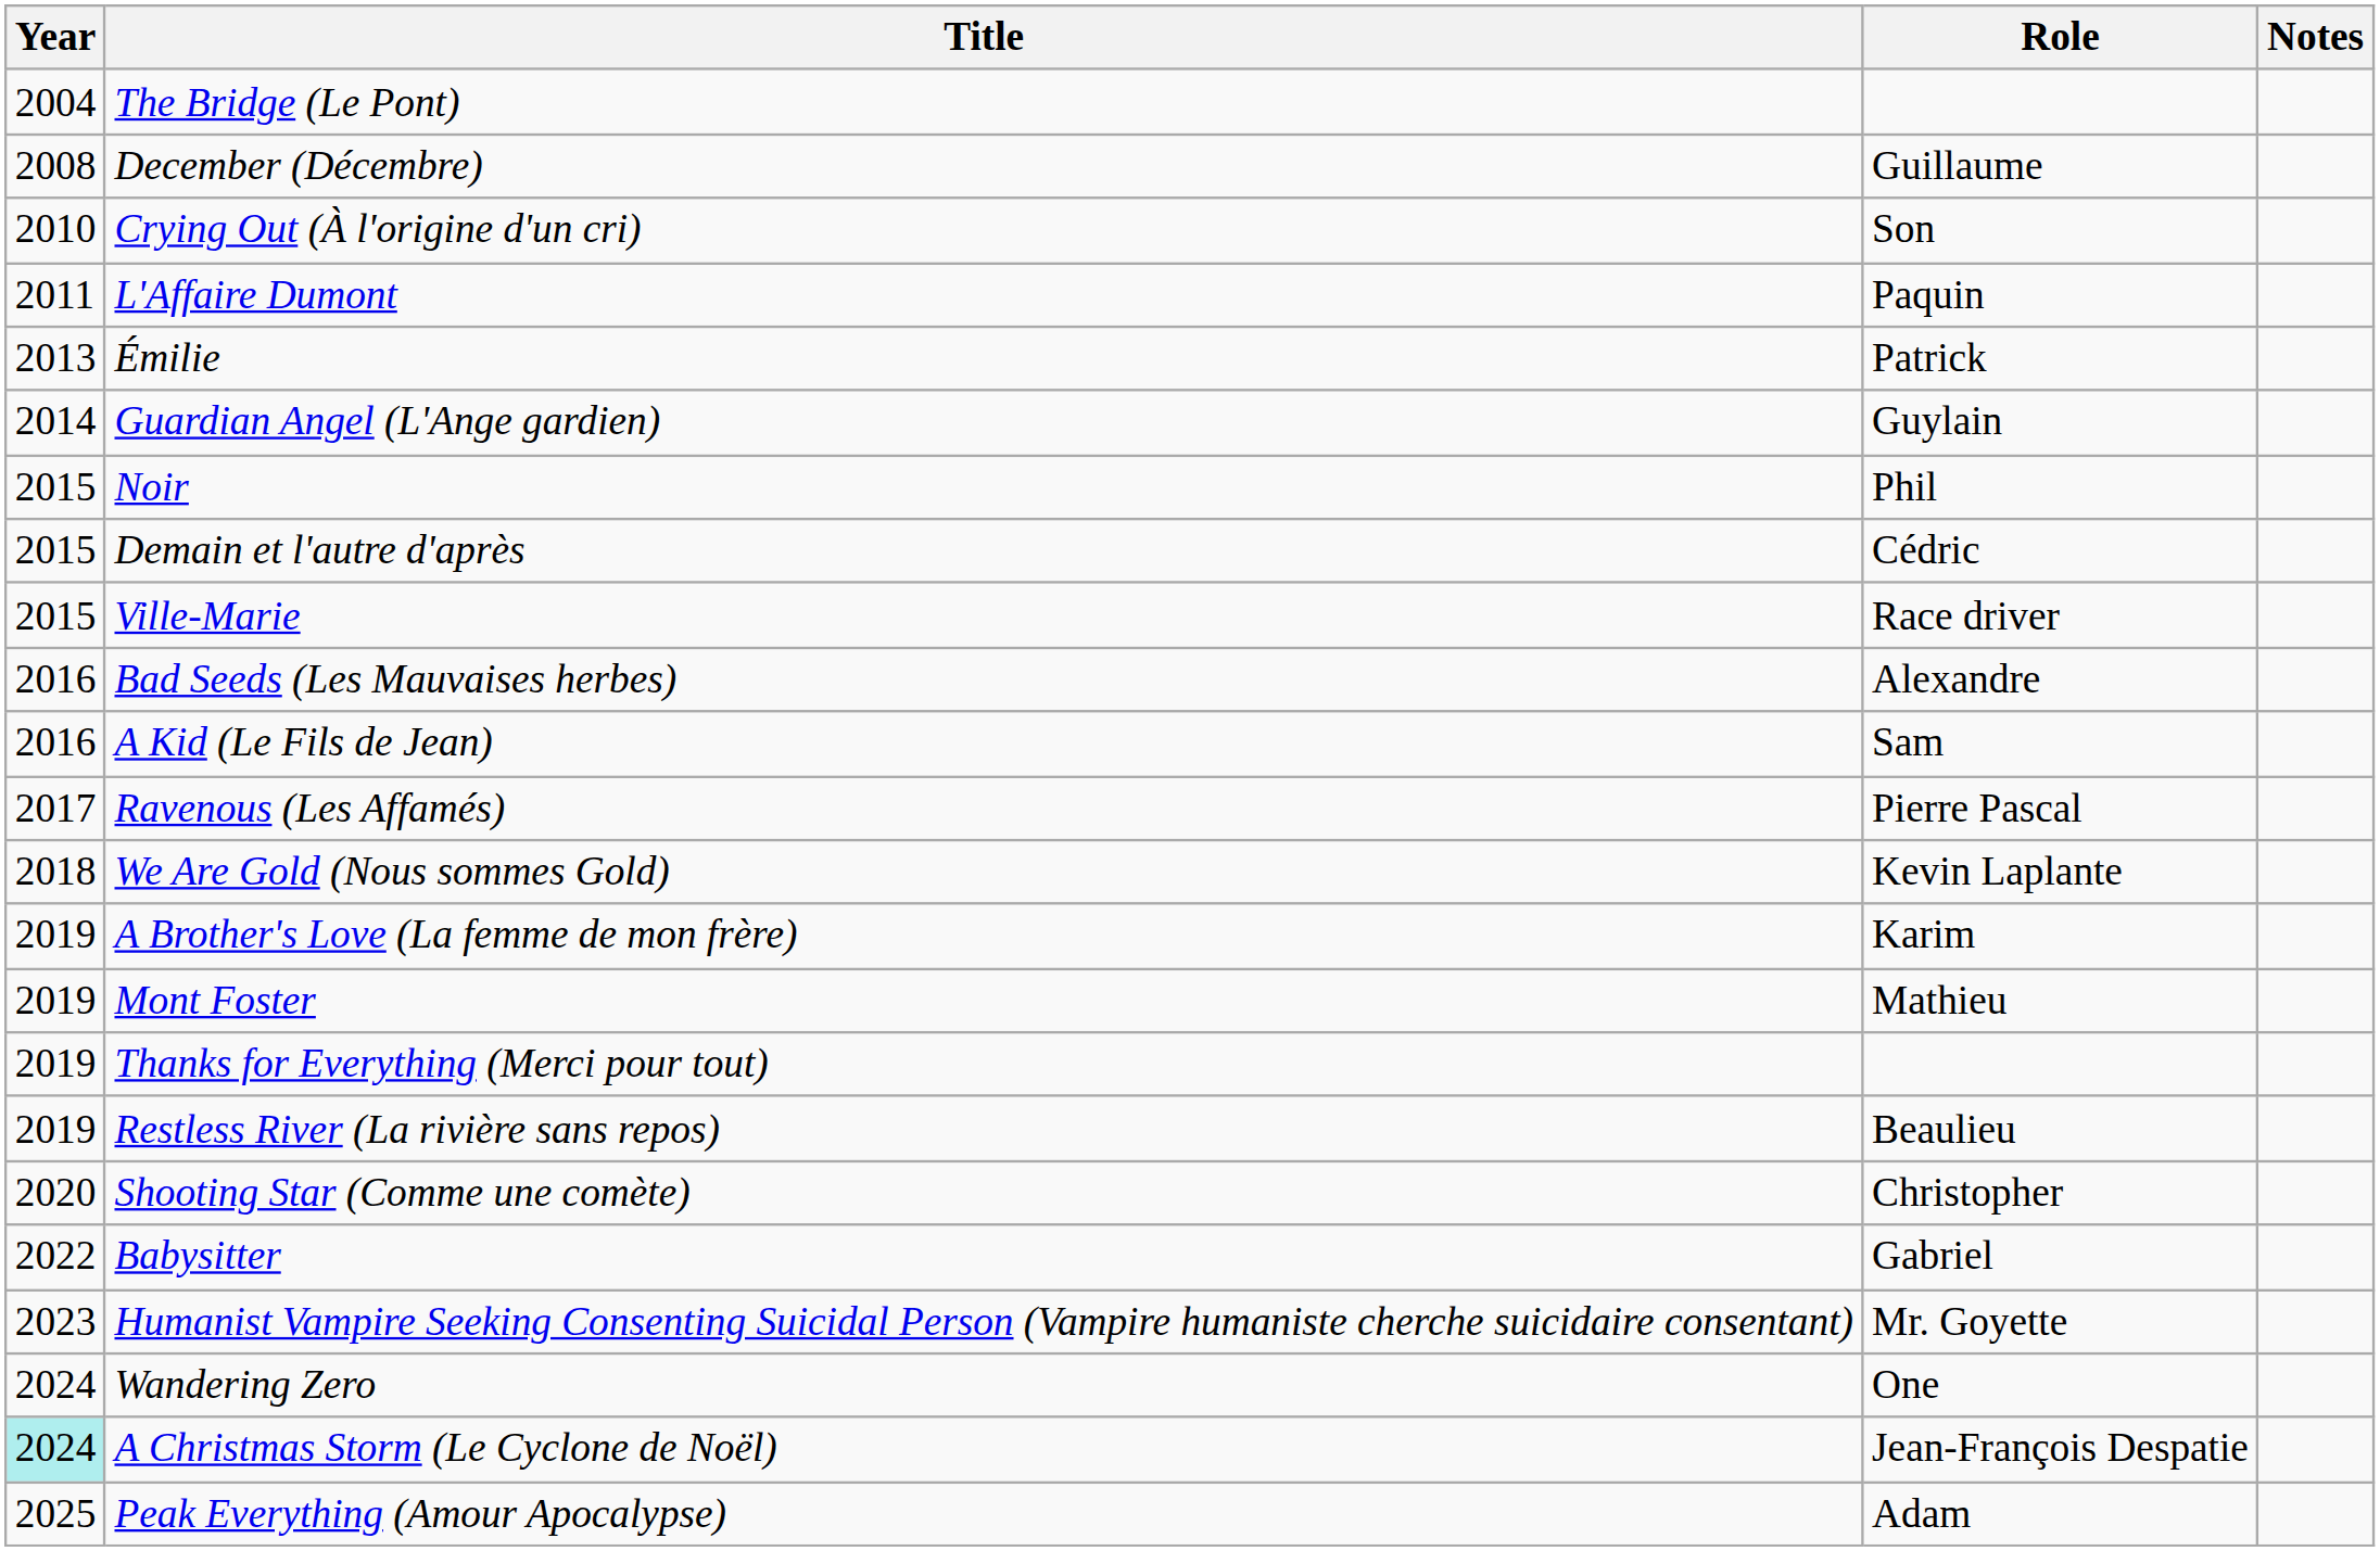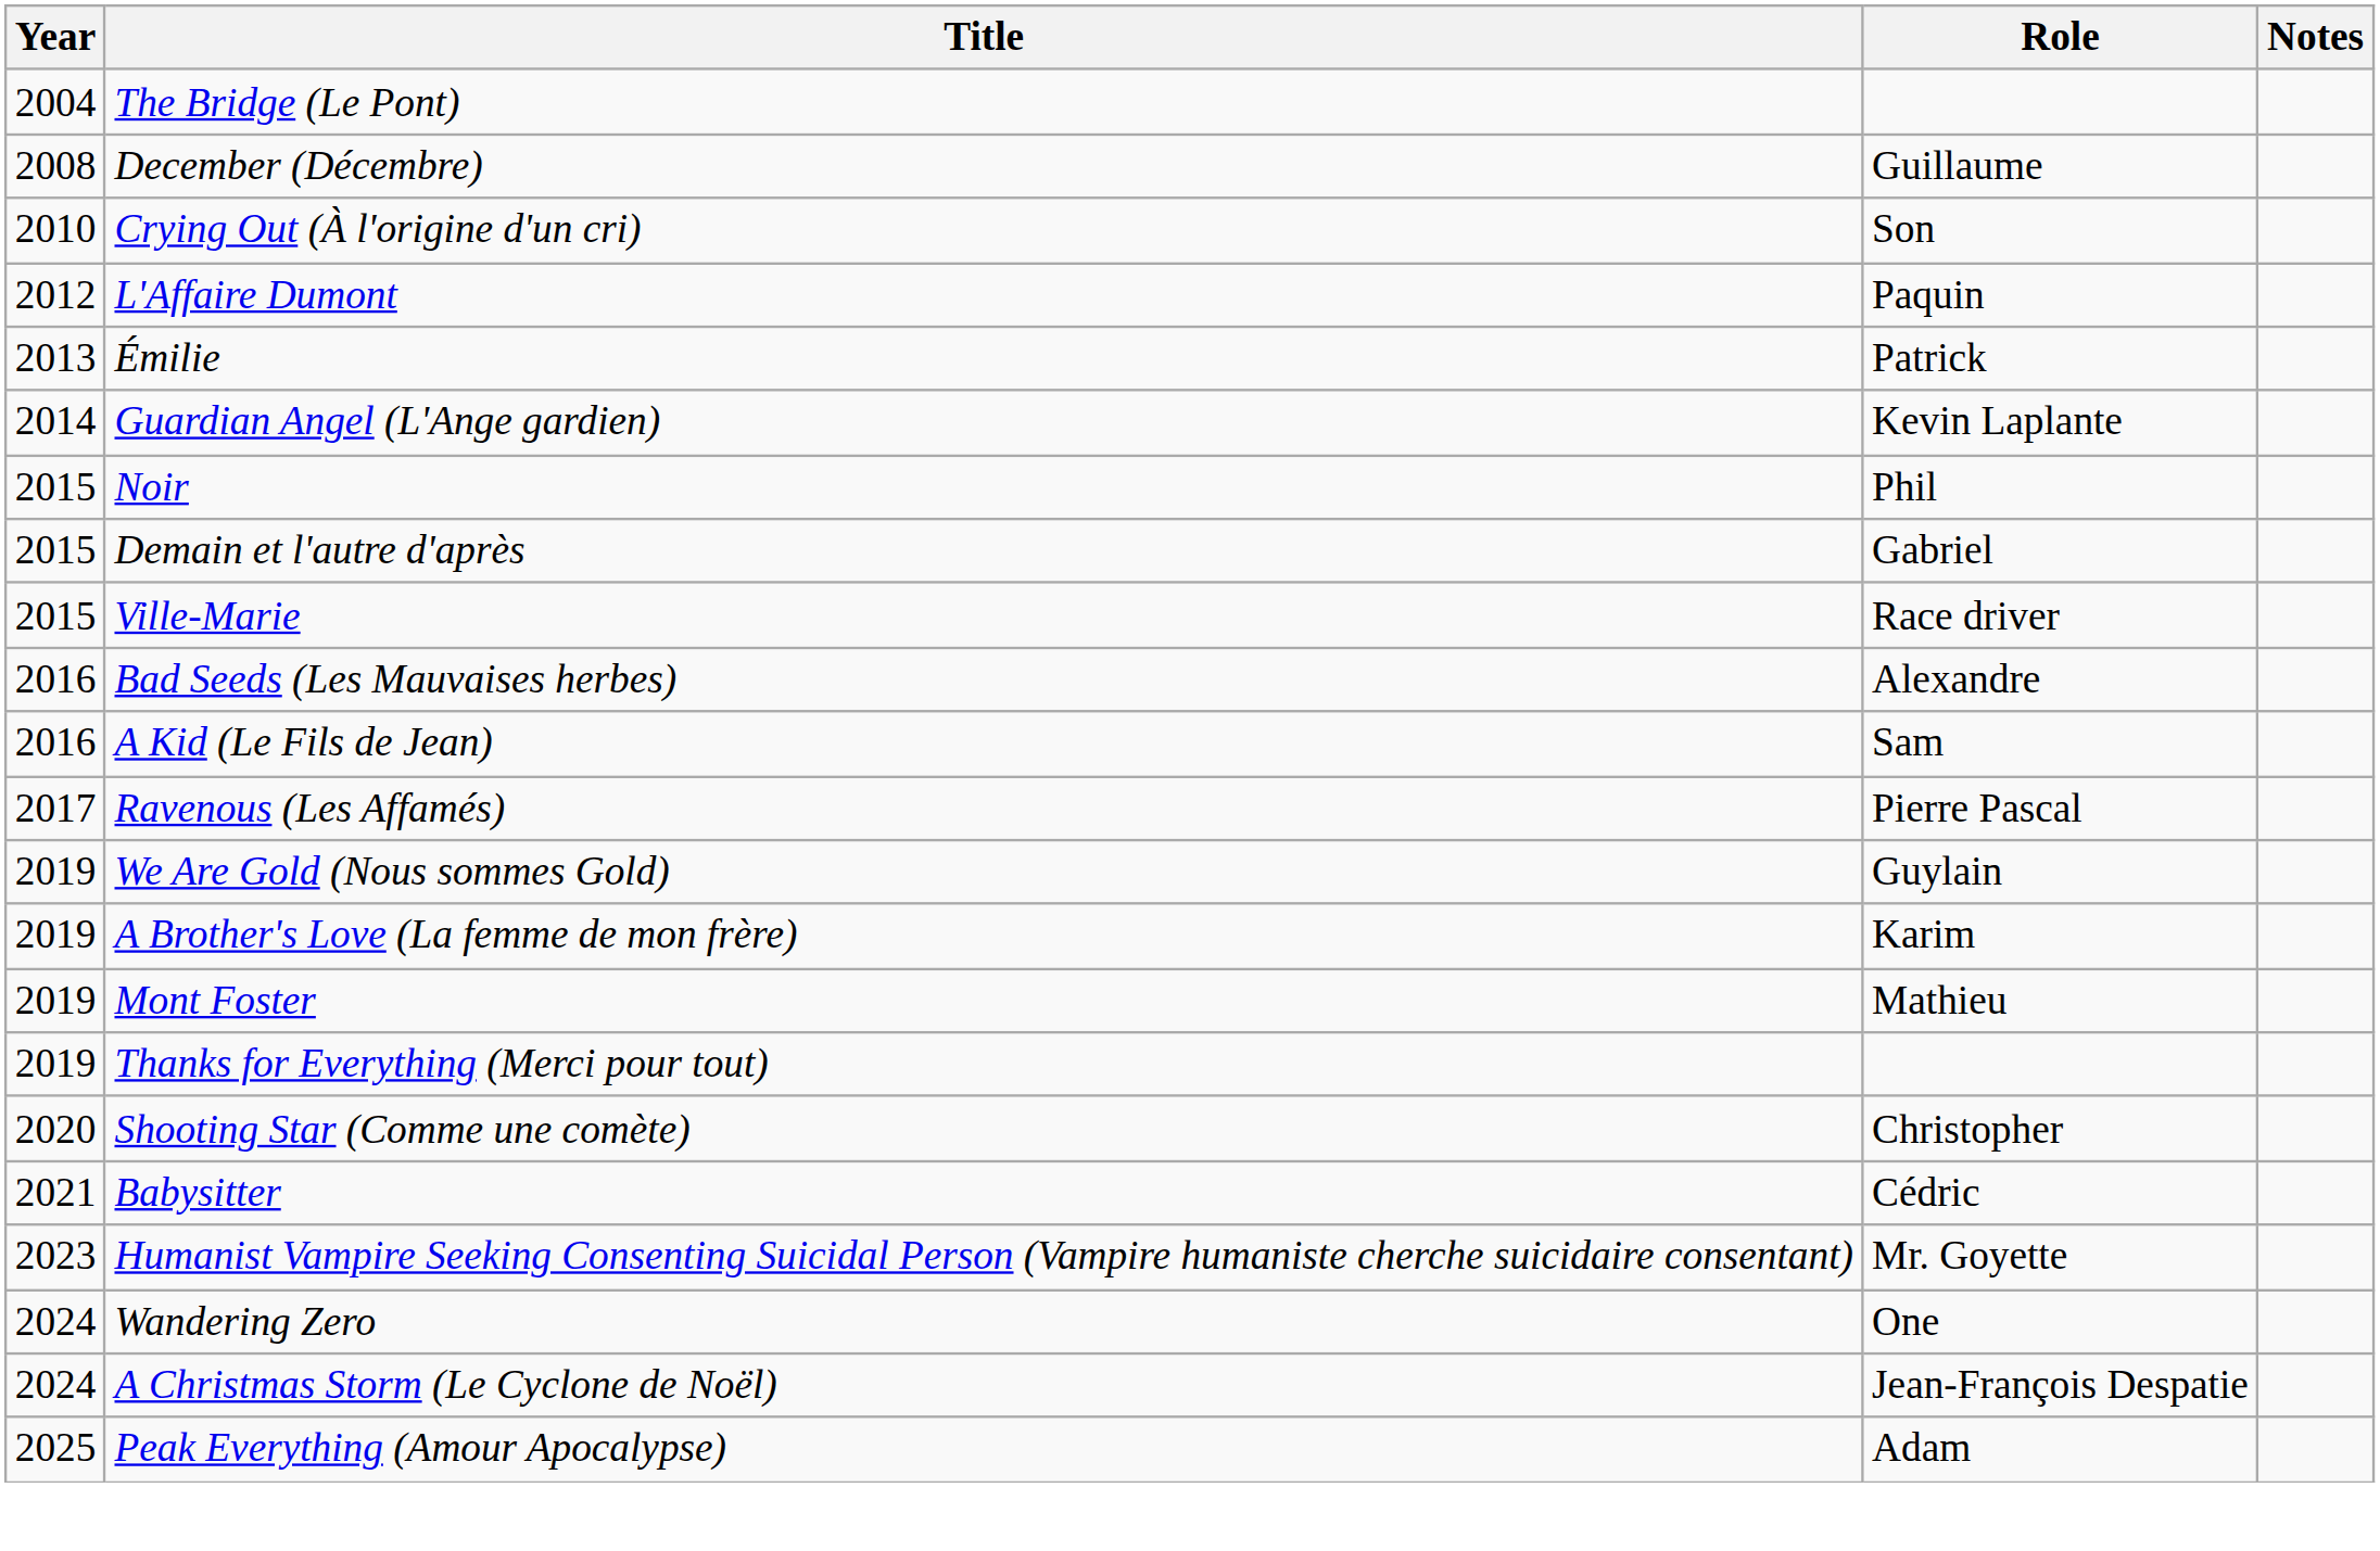L'Affaire Dumont | Year: 2011 -> 2012
Guardian Angel (L'Ange gardien) | Role: Guylain -> Kevin Laplante
Demain et l'autre d'après | Role: Cédric -> Gabriel
We Are Gold (Nous sommes Gold) | Year: 2018 -> 2019
We Are Gold (Nous sommes Gold) | Role: Kevin Laplante -> Guylain
- row: 2019 | Restless River (La rivière sans repos) | Beaulieu
Babysitter | Year: 2022 -> 2021
Babysitter | Role: Gabriel -> Cédric
A Christmas Storm (Le Cyclone de Noël) | Year: paleturquoise background -> no background
